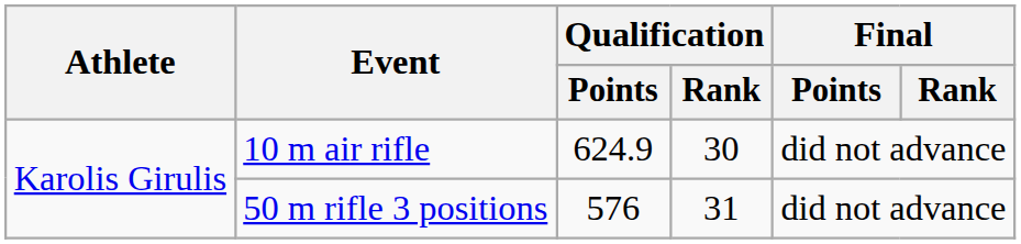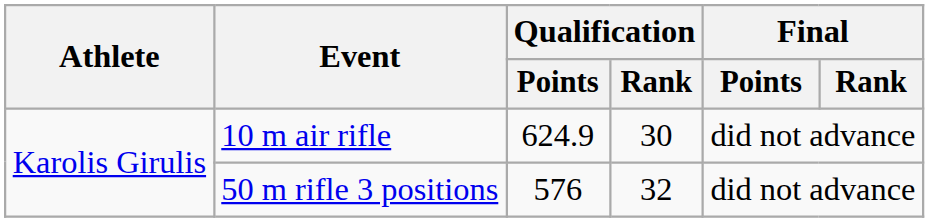50 m rifle 3 positions | Qualification / Rank: 31 -> 32
